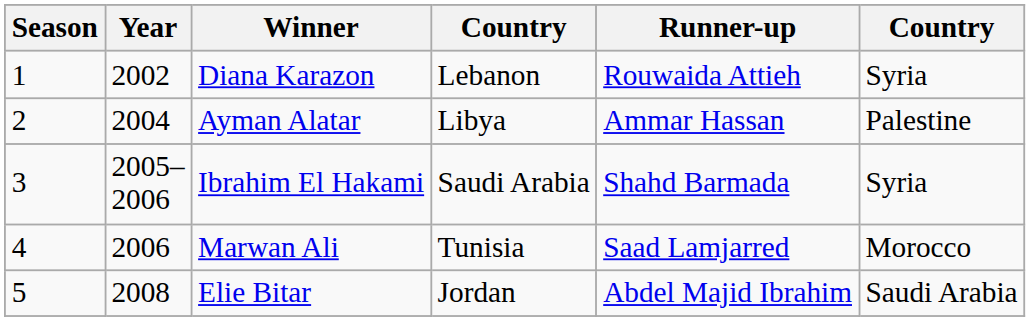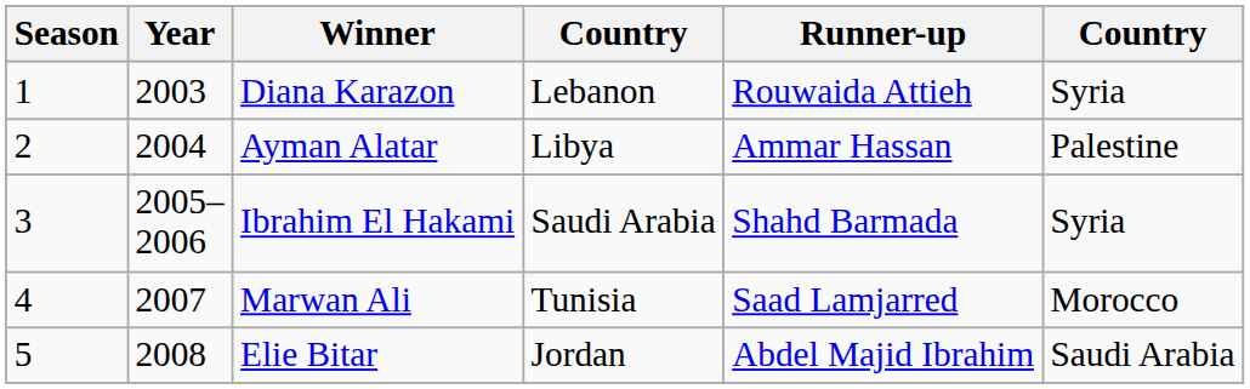Diana Karazon | Year: 2002 -> 2003
Marwan Ali | Year: 2006 -> 2007
